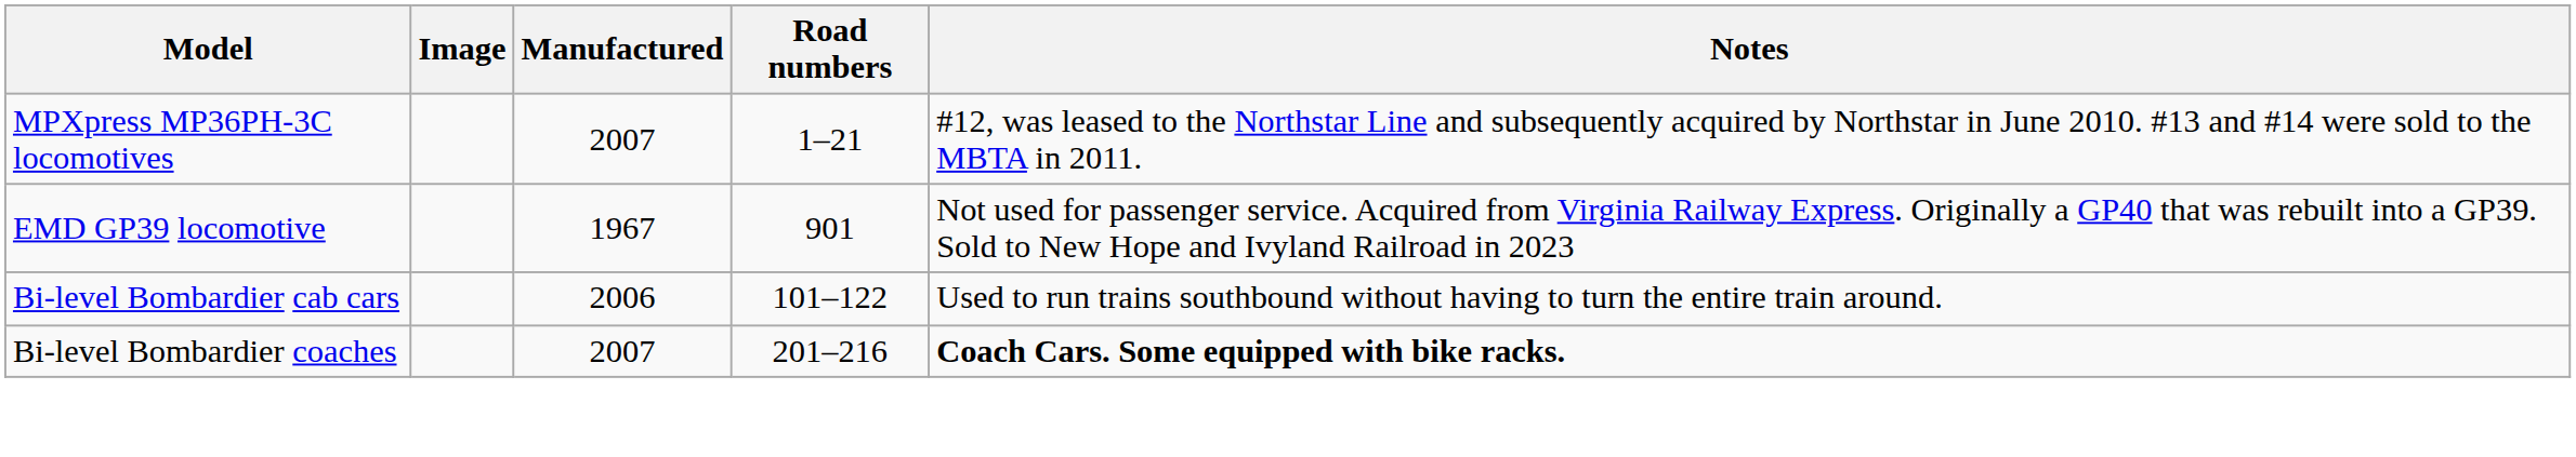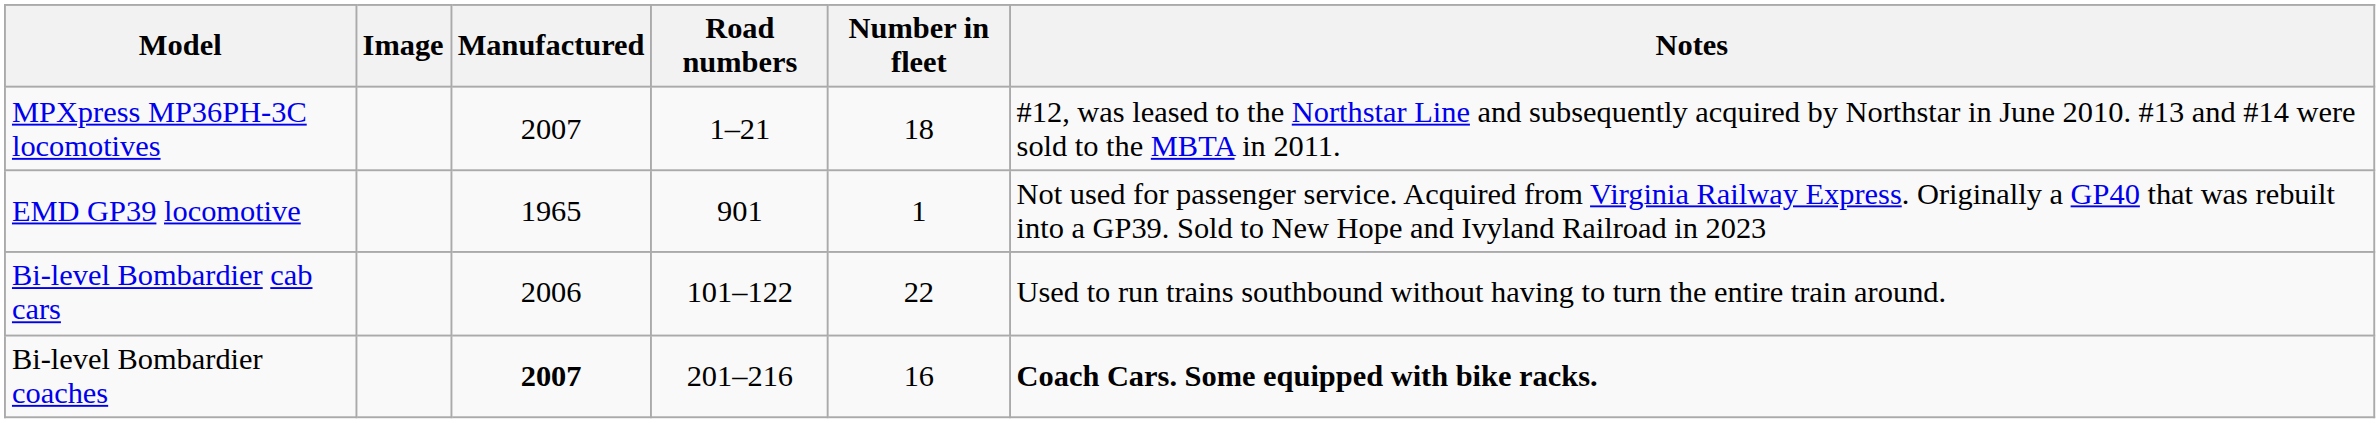+ column: Number in fleet | 18 | 1 | 22 | 16
EMD GP39 locomotive | Manufactured: 1967 -> 1965
Bi-level Bombardier coaches | Manufactured: normal -> bold
